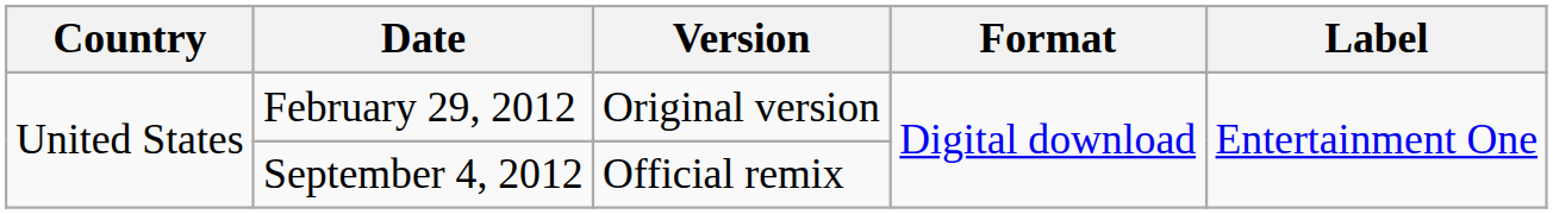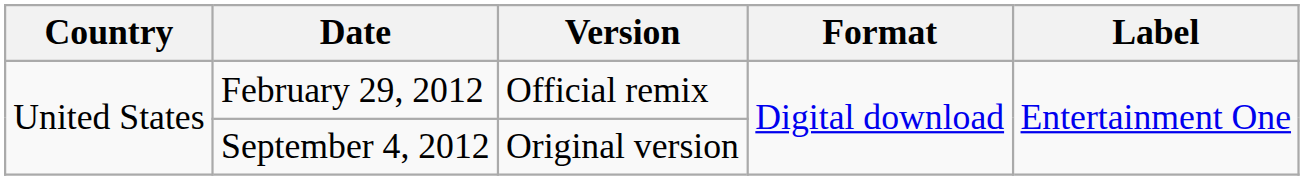February 29, 2012 | Version: Original version -> Official remix
September 4, 2012 | Version: Official remix -> Original version
